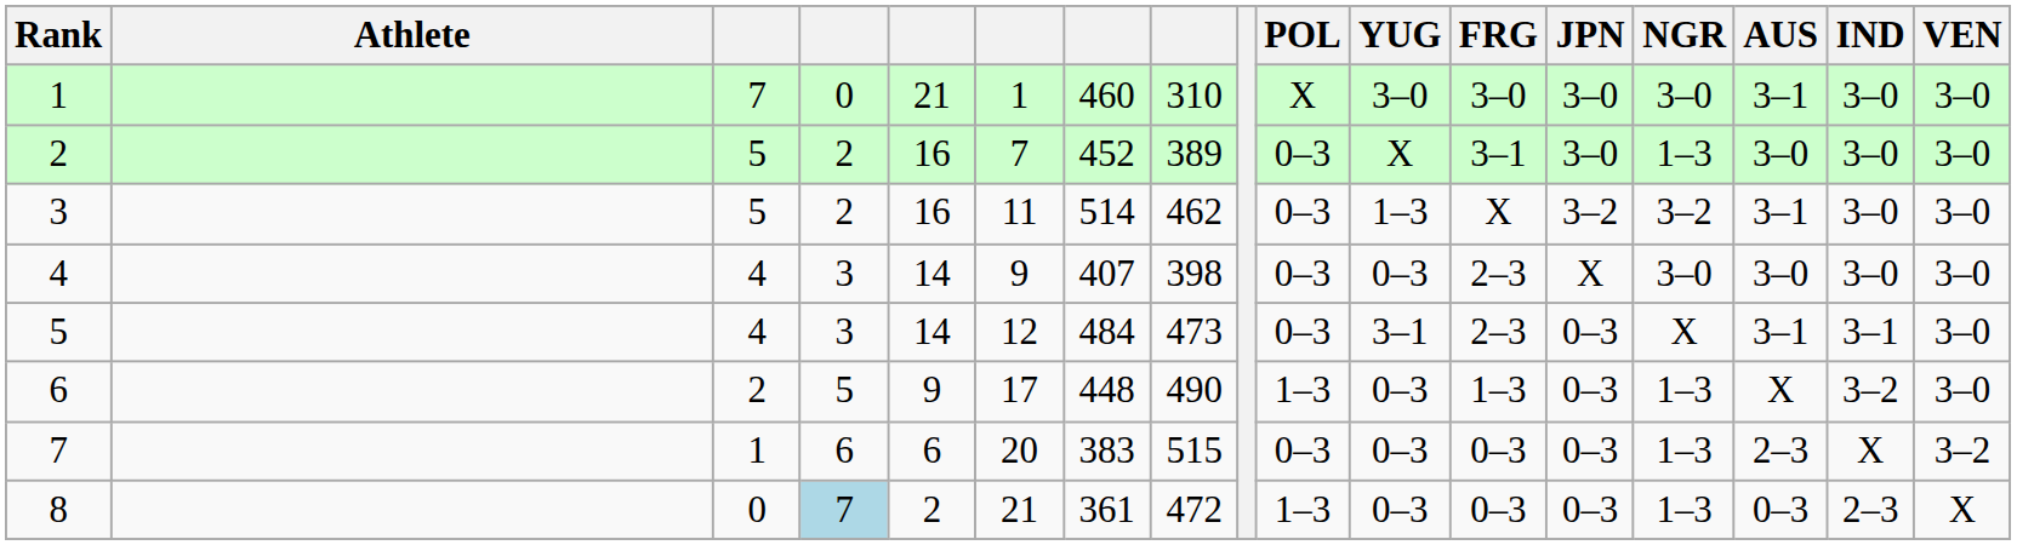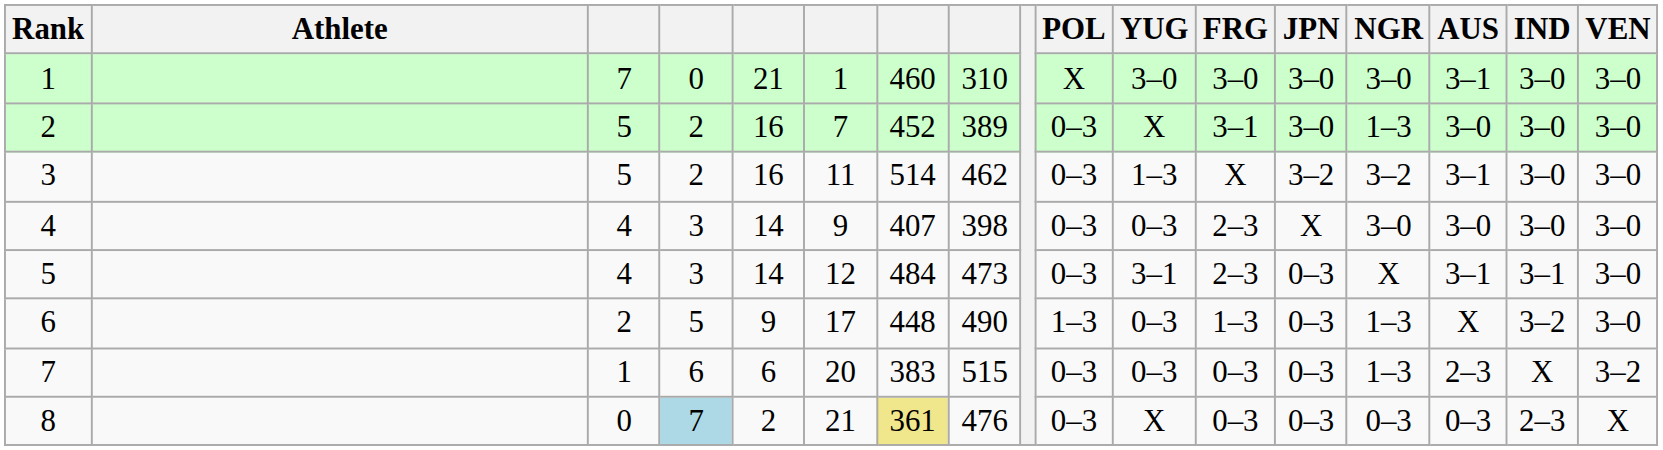8 | column 7: no background -> khaki background
8 | column 8: 472 -> 476
8 | POL: 1–3 -> 0–3
8 | YUG: 0–3 -> X
8 | NGR: 1–3 -> 0–3
